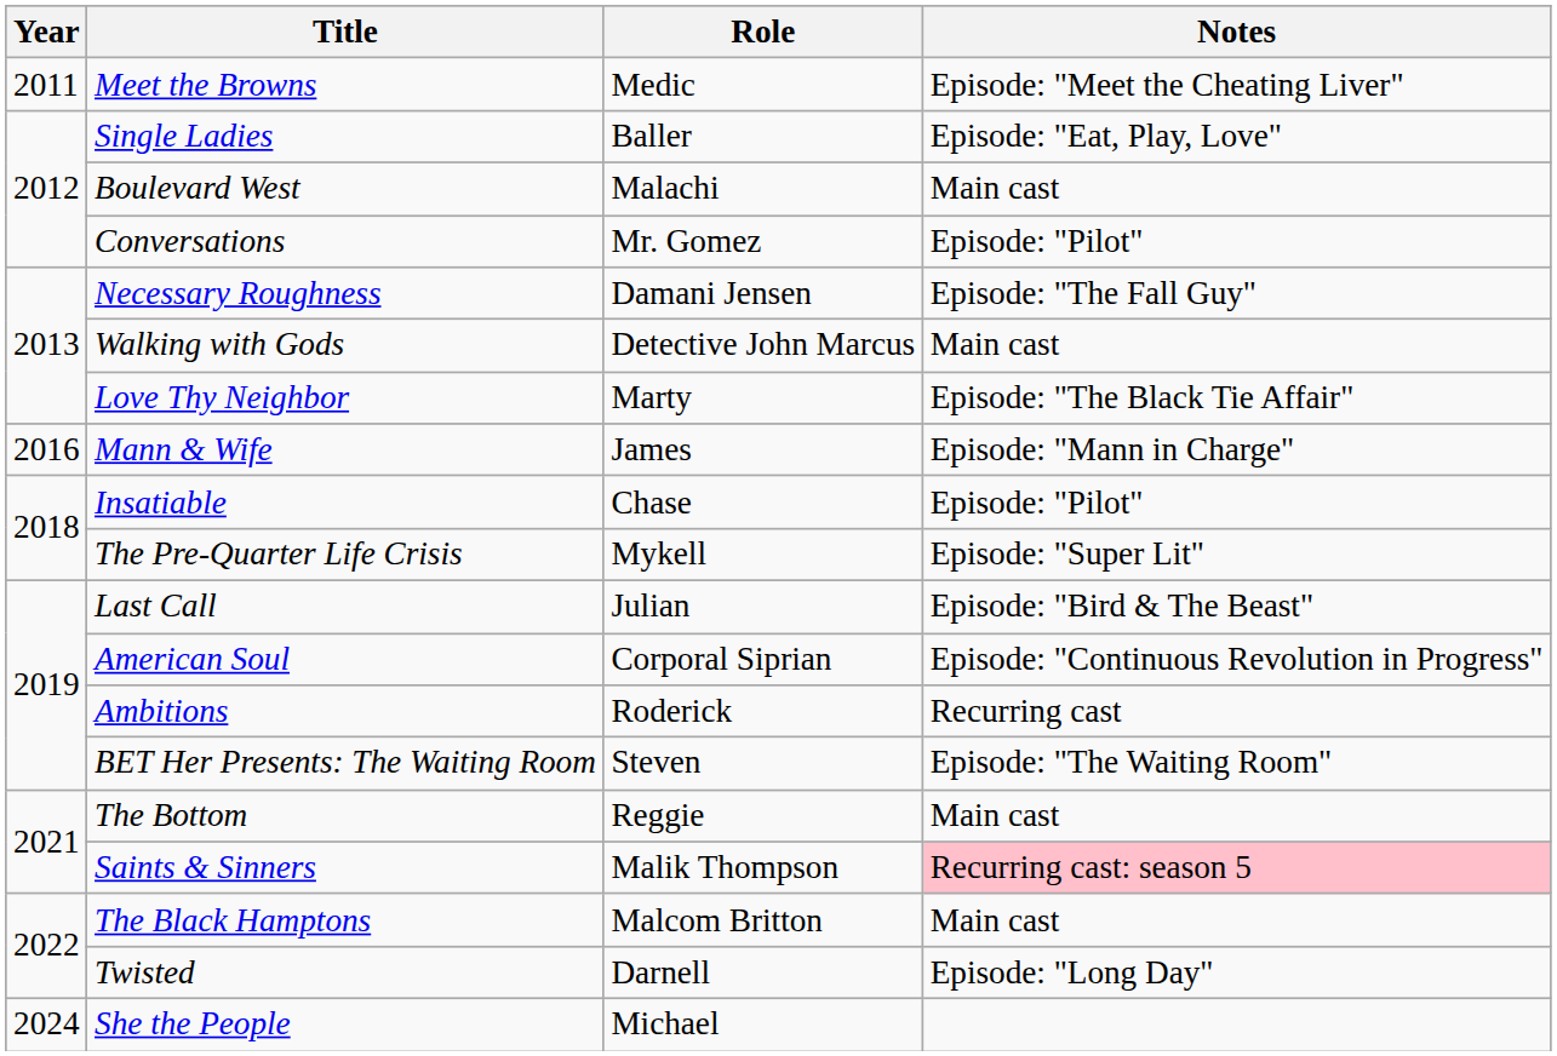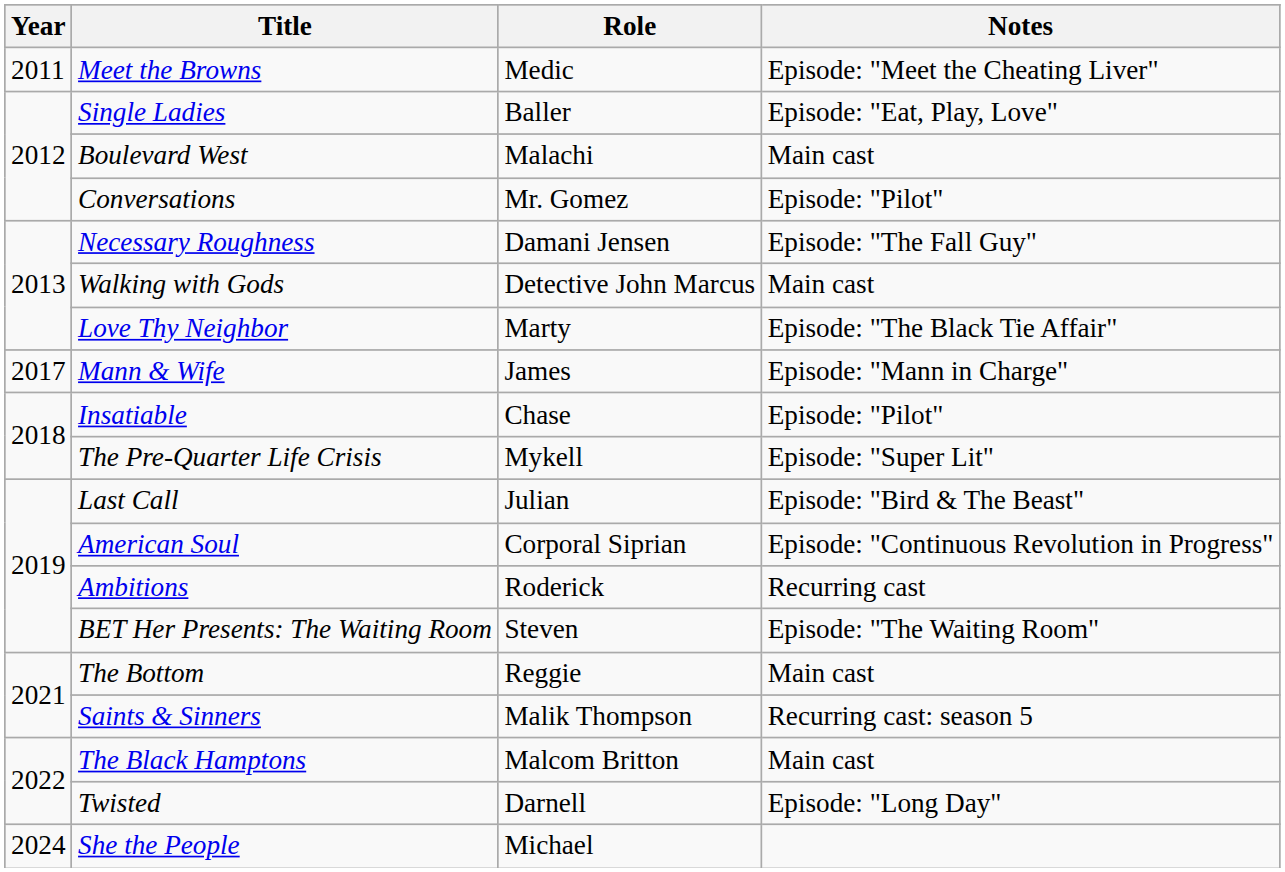Mann & Wife | Year: 2016 -> 2017
Saints & Sinners | Notes: pink background -> no background
